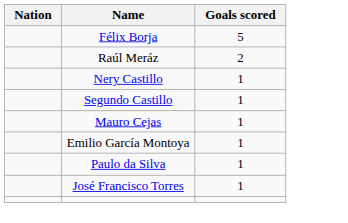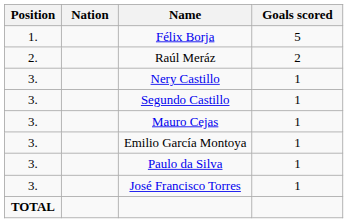+ column: Position | 1. | 2. | 3. | 3. | 3. | 3. | 3. | 3. | TOTAL
